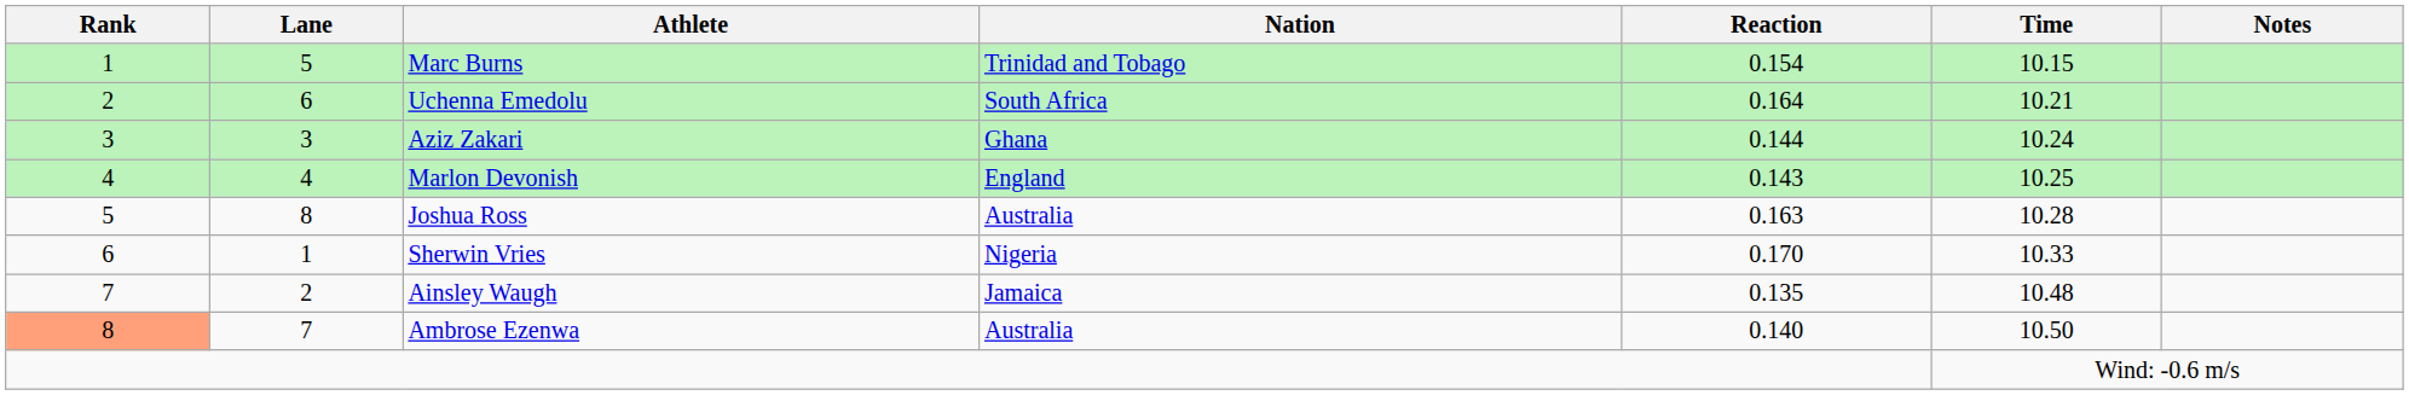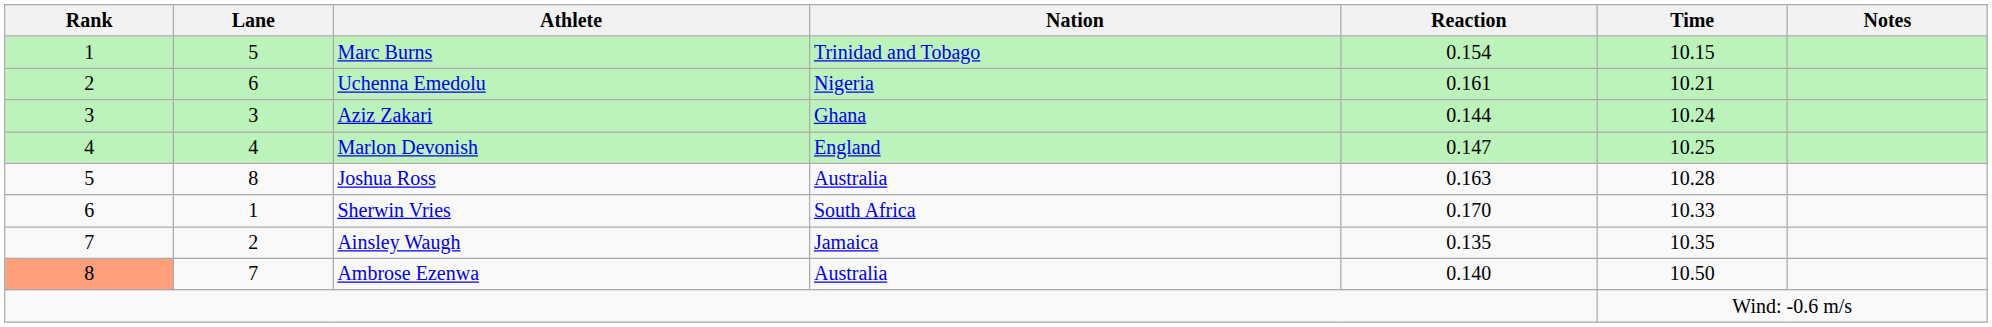Uchenna Emedolu | Nation: South Africa -> Nigeria
Uchenna Emedolu | Reaction: 0.164 -> 0.161
Marlon Devonish | Reaction: 0.143 -> 0.147
Sherwin Vries | Nation: Nigeria -> South Africa
Ainsley Waugh | Time: 10.48 -> 10.35
